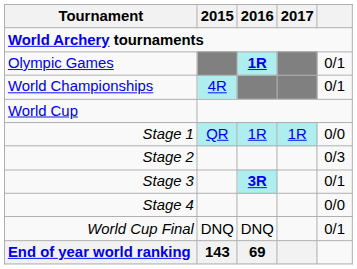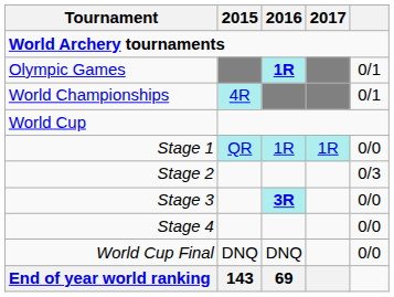Stage 3 | column 5: 0/1 -> 0/0
World Cup Final | column 5: 0/1 -> 0/0
